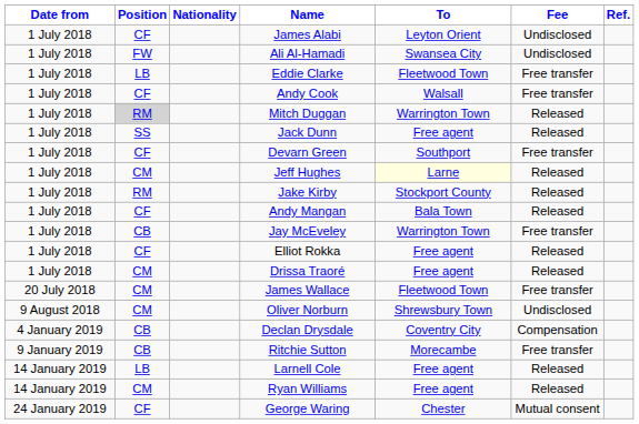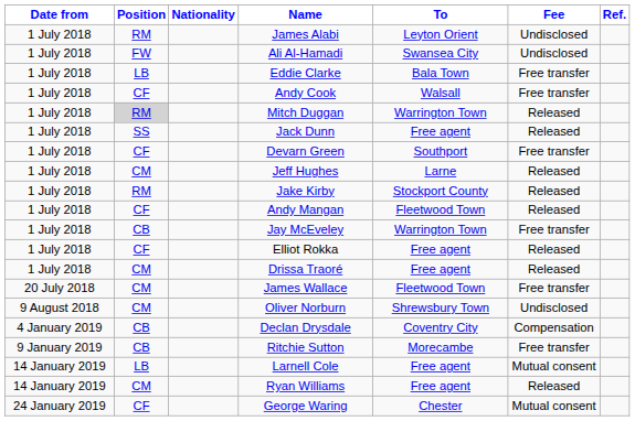James Alabi | Position: CF -> RM
Eddie Clarke | To: Fleetwood Town -> Bala Town
Jeff Hughes | To: lightyellow background -> no background
Andy Mangan | To: Bala Town -> Fleetwood Town
Larnell Cole | Fee: Released -> Mutual consent
